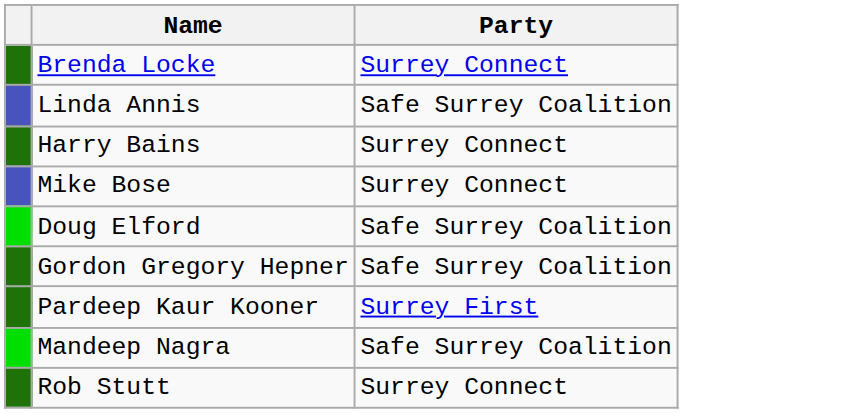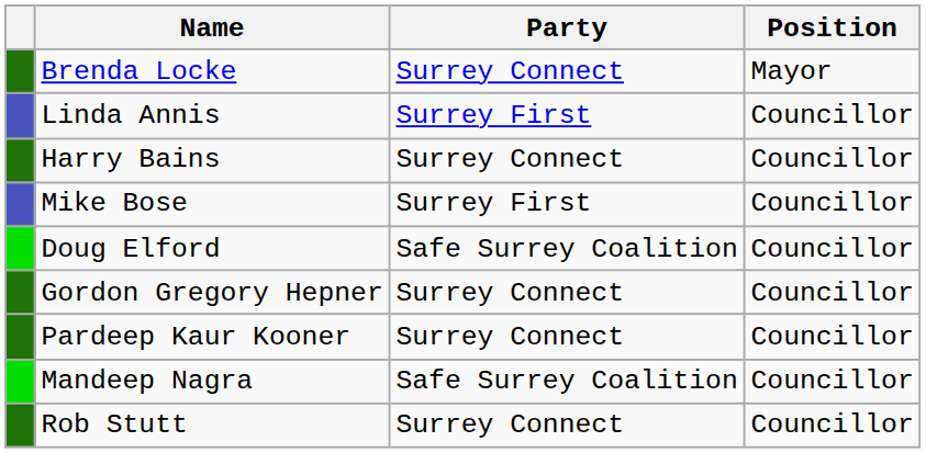+ column: Position | Mayor | Councillor | Councillor | Councillor | Councillor | Councillor | Councillor | Councillor | Councillor
Linda Annis | Party: Safe Surrey Coalition -> Surrey First
Mike Bose | Party: Surrey Connect -> Surrey First
Gordon Gregory Hepner | Party: Safe Surrey Coalition -> Surrey Connect
Pardeep Kaur Kooner | Party: Surrey First -> Surrey Connect
